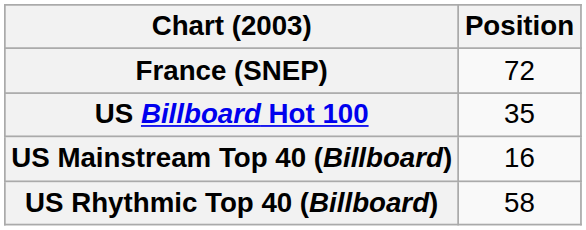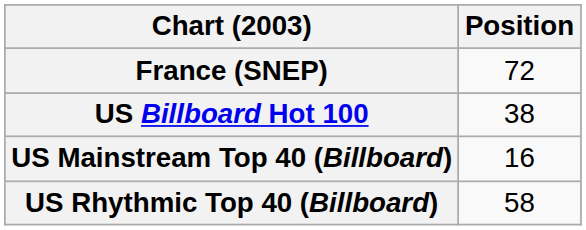US Billboard Hot 100 | Position: 35 -> 38
